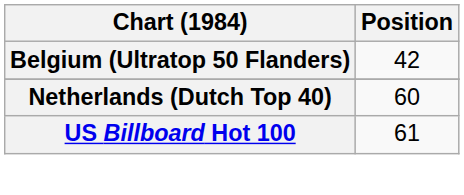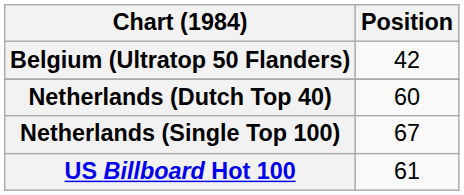+ row: Netherlands (Single Top 100) | 67
